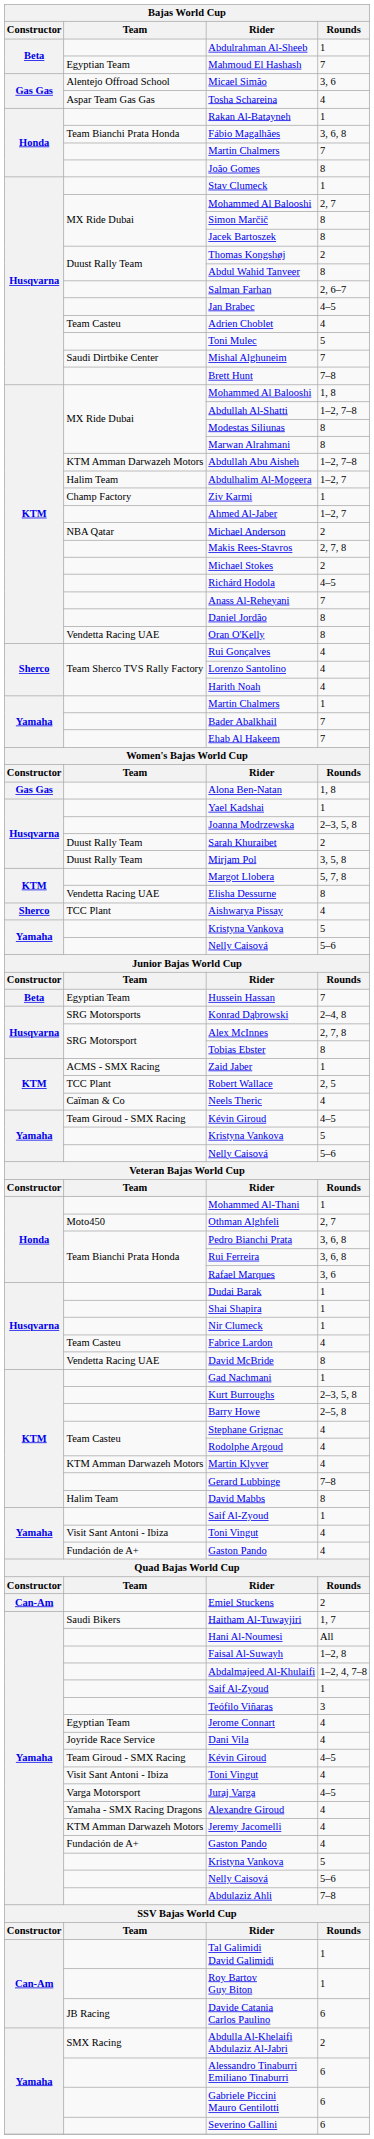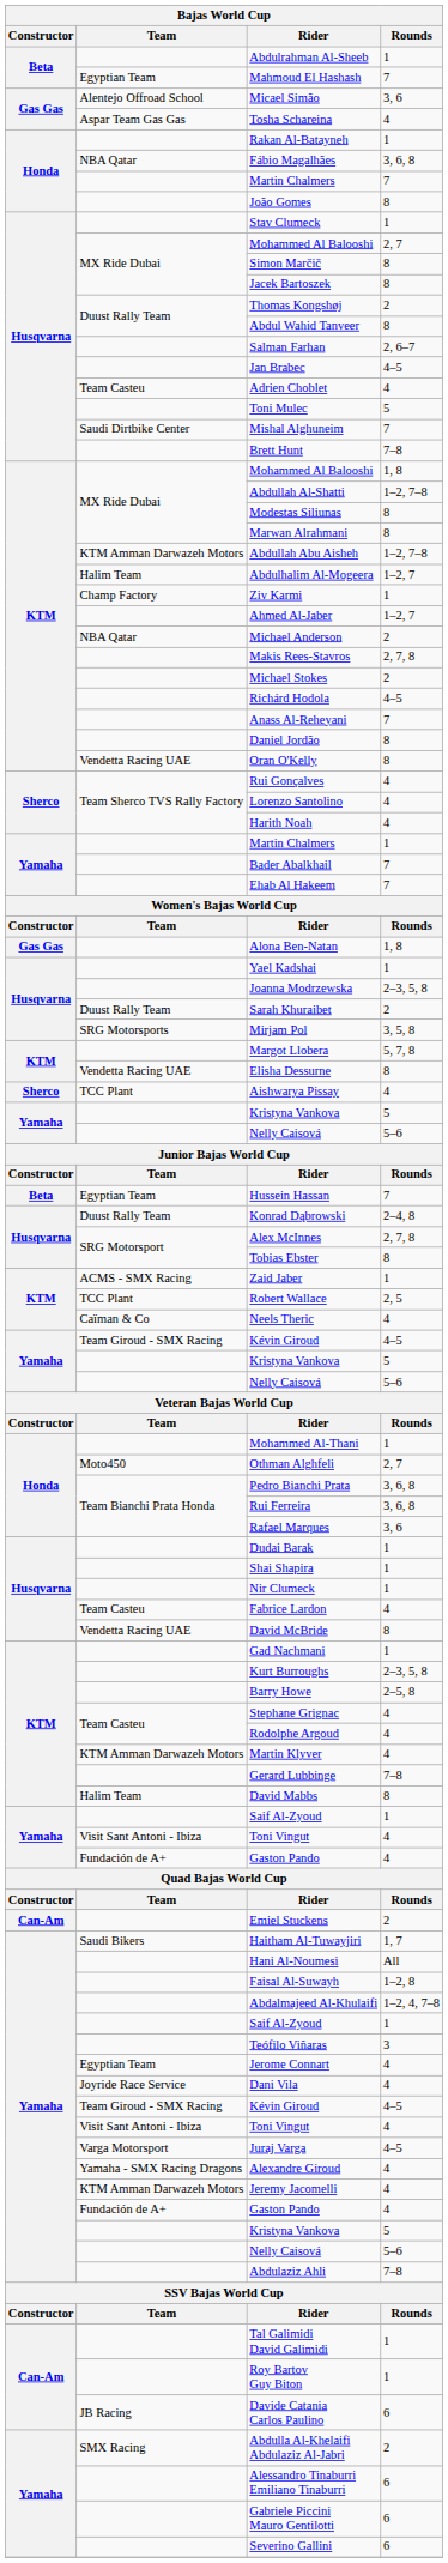Fábio Magalhães | Bajas World Cup / Team: Team Bianchi Prata Honda -> NBA Qatar
Mirjam Pol | Bajas World Cup / Team: Duust Rally Team -> SRG Motorsports
Konrad Dąbrowski | Bajas World Cup / Team: SRG Motorsports -> Duust Rally Team
